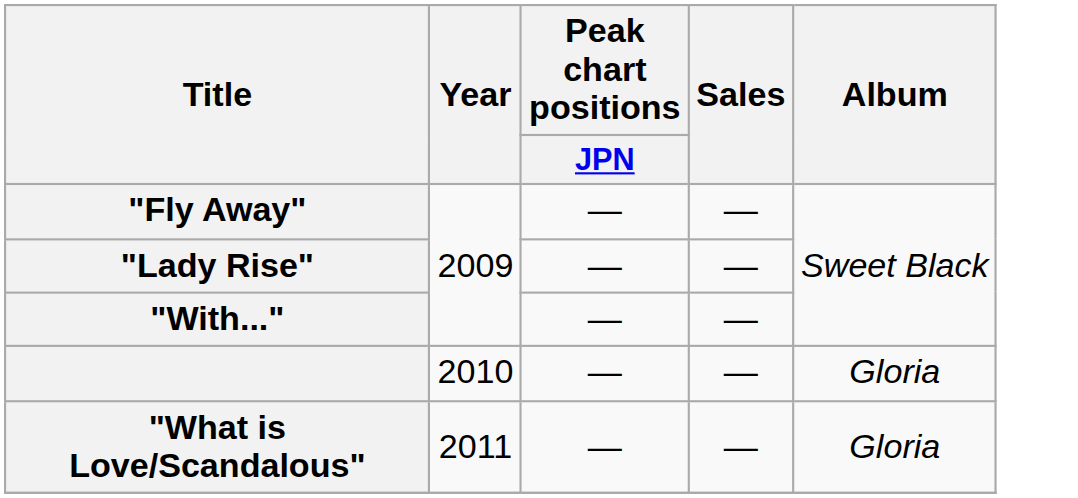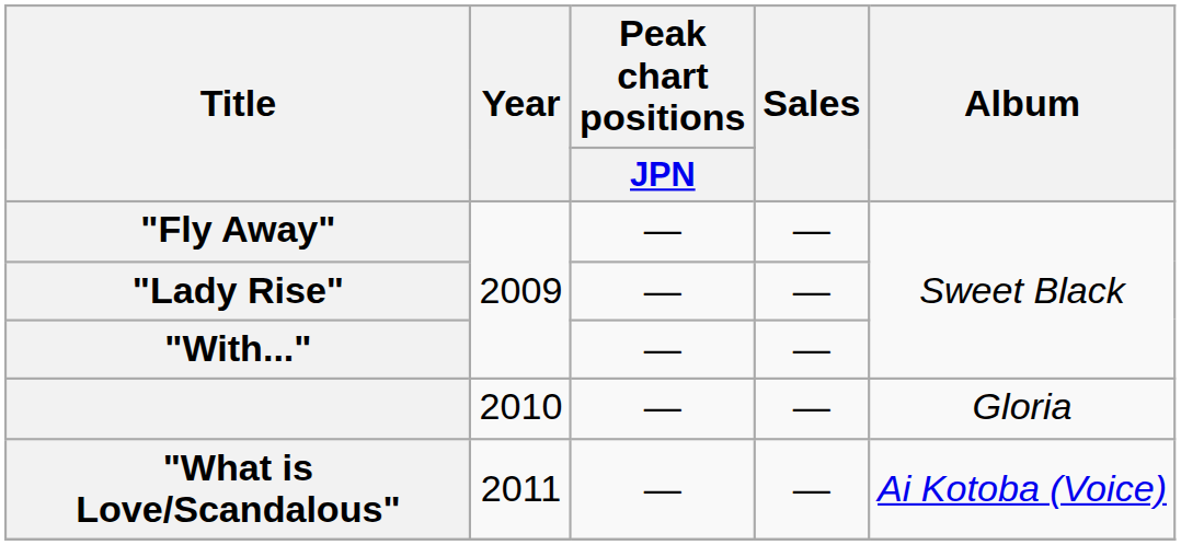"What is Love/Scandalous" | Album: Gloria -> Ai Kotoba (Voice)
